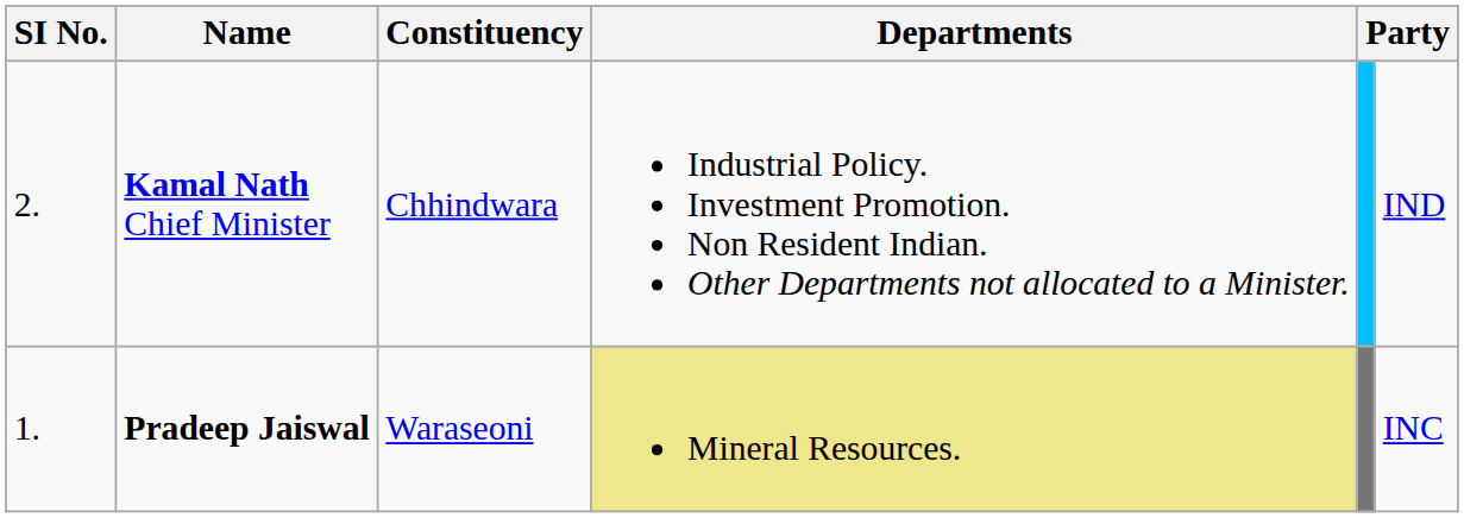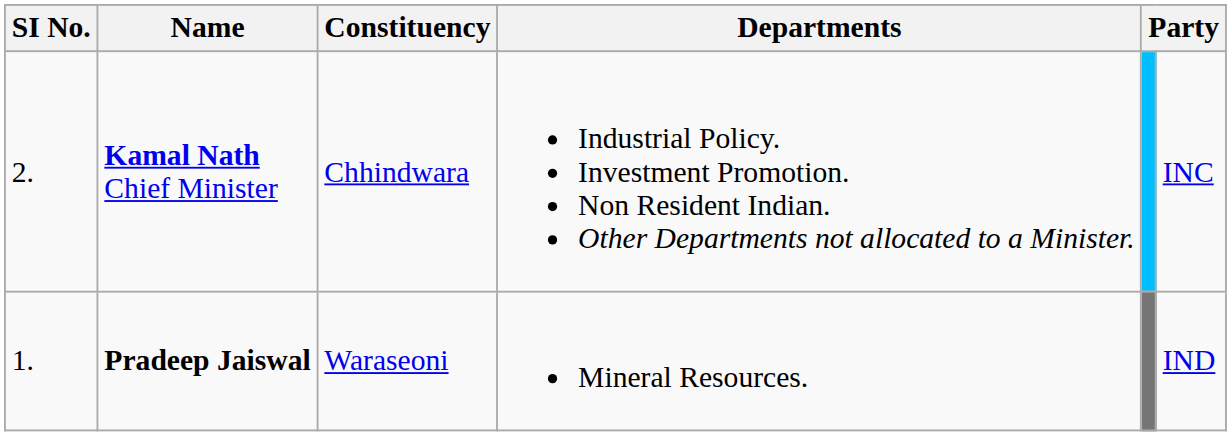Kamal Nath Chief Minister | column 6: IND -> INC
Pradeep Jaiswal | Departments: khaki background -> no background
Pradeep Jaiswal | column 6: INC -> IND
